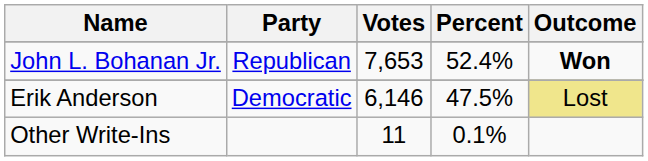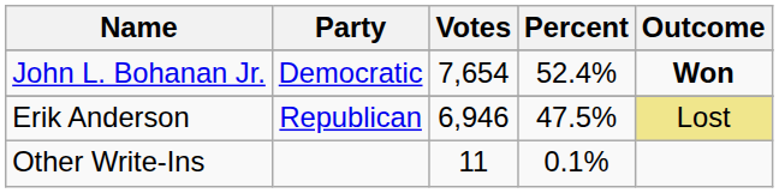John L. Bohanan Jr. | Party: Republican -> Democratic
John L. Bohanan Jr. | Votes: 7,653 -> 7,654
Erik Anderson | Party: Democratic -> Republican
Erik Anderson | Votes: 6,146 -> 6,946
